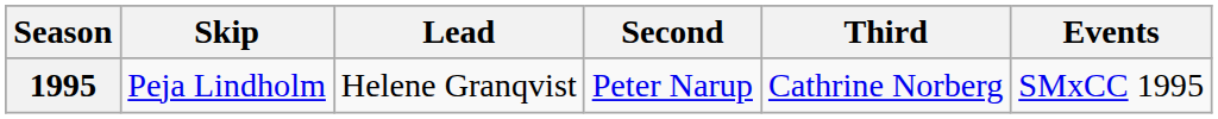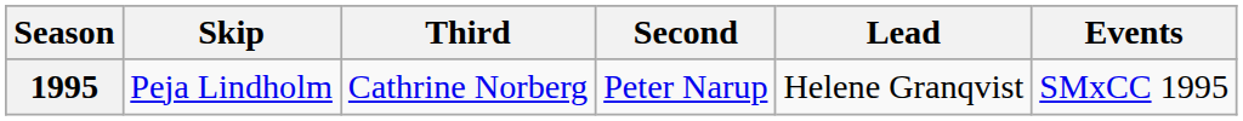columns swapped: Third <-> Lead
